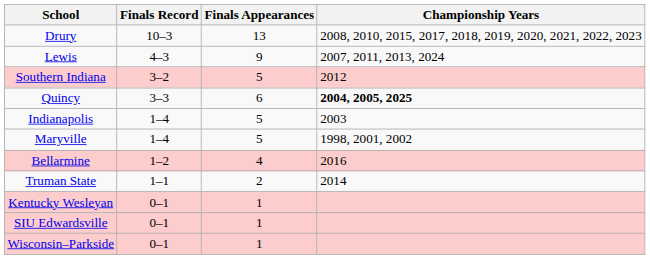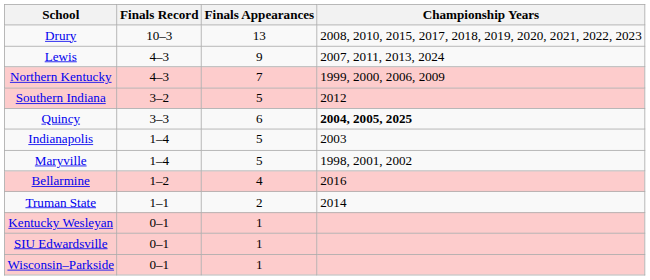+ row: Northern Kentucky | 4–3 | 7 | 1999, 2000, 2006, 2009
